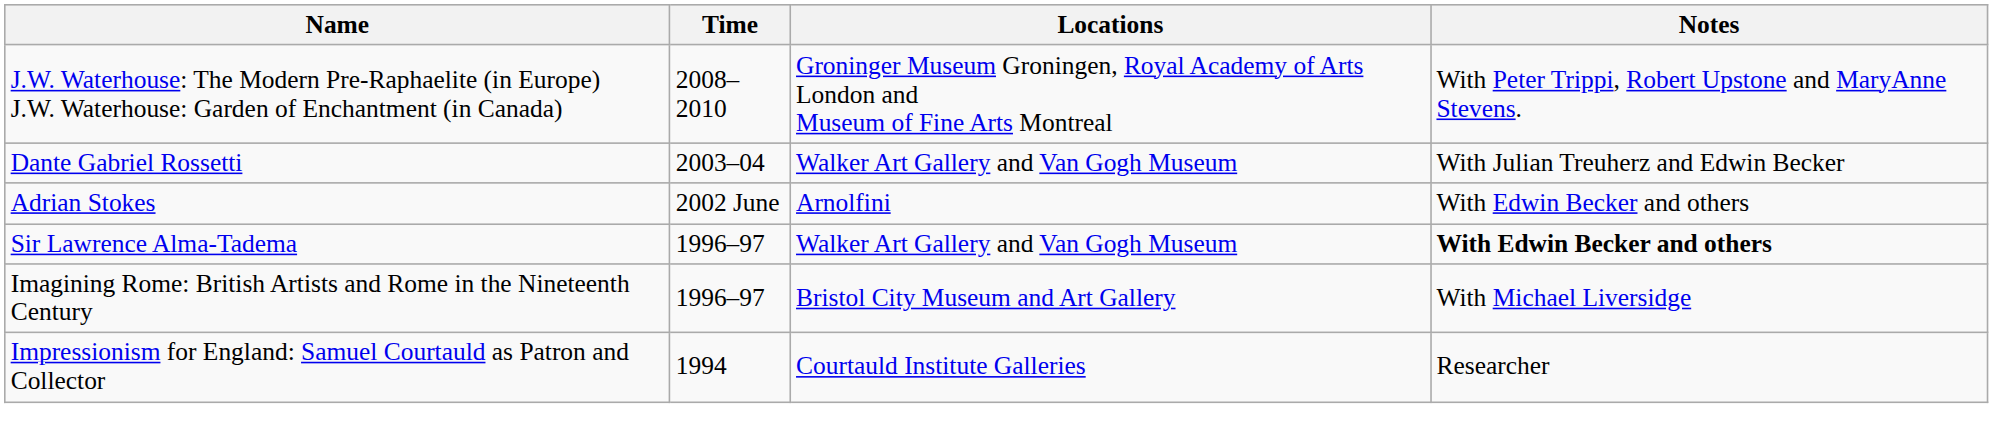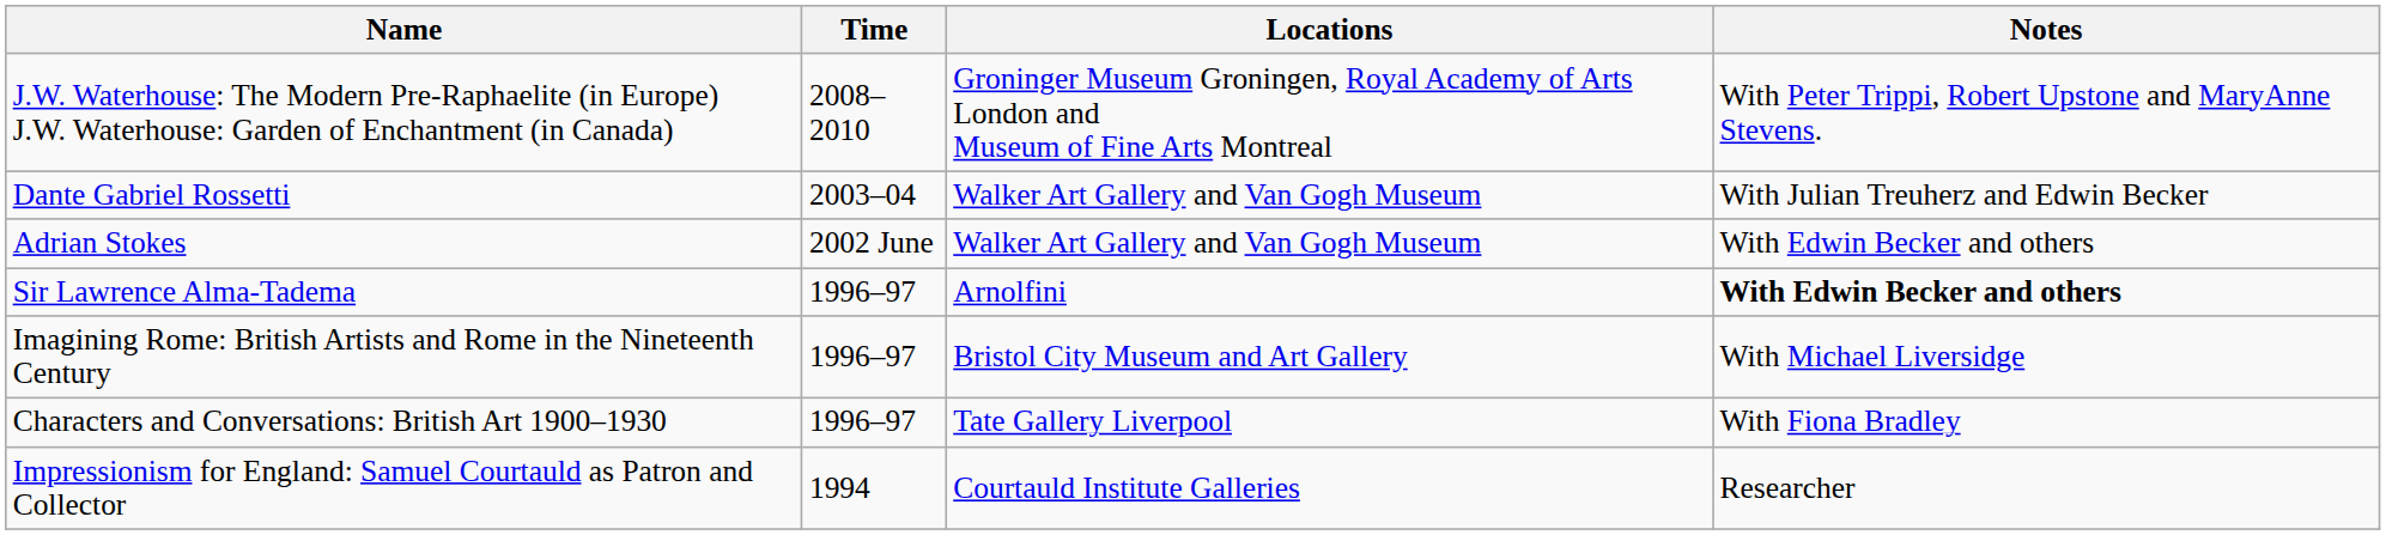Adrian Stokes | Locations: Arnolfini -> Walker Art Gallery and Van Gogh Museum
Sir Lawrence Alma-Tadema | Locations: Walker Art Gallery and Van Gogh Museum -> Arnolfini
+ row: Characters and Conversations: British Art 1900–1930 | 1996–97 | Tate Gallery Liverpool | With Fiona Bradley
